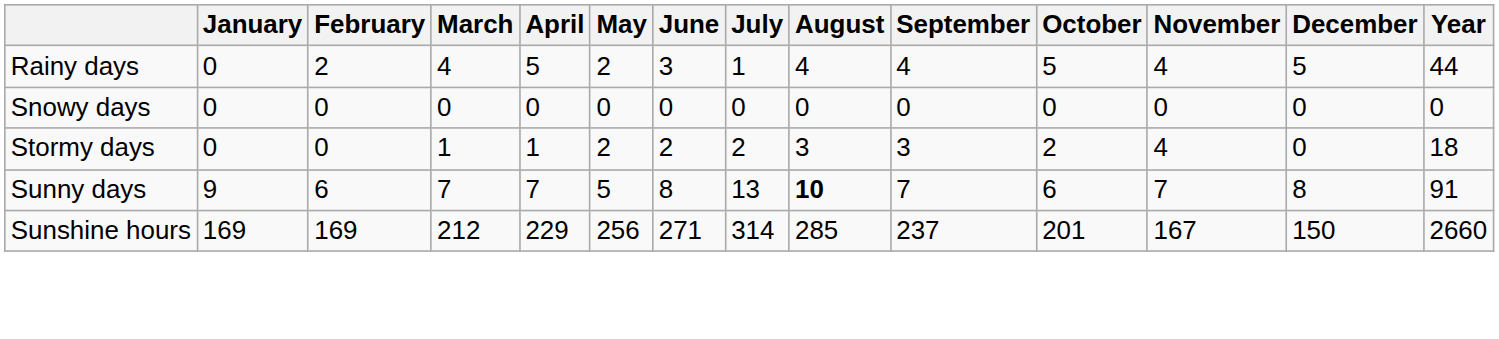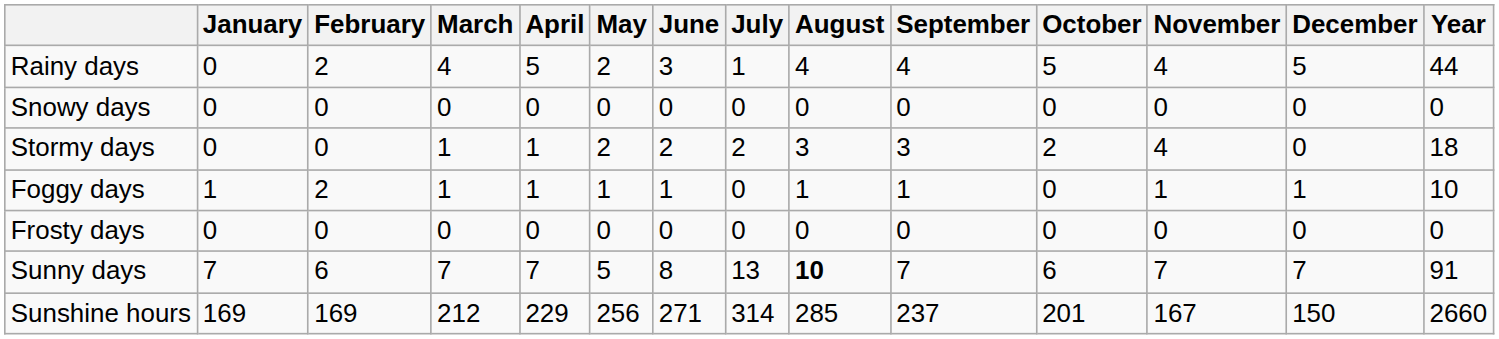+ row: Foggy days | 1 | 2 | 1 | 1 | 1 | 1 | 0 | 1 | 1 | 0 | 1 | 1 | 10
+ row: Frosty days | 0 | 0 | 0 | 0 | 0 | 0 | 0 | 0 | 0 | 0 | 0 | 0 | 0
Sunny days | January: 9 -> 7
Sunny days | December: 8 -> 7
